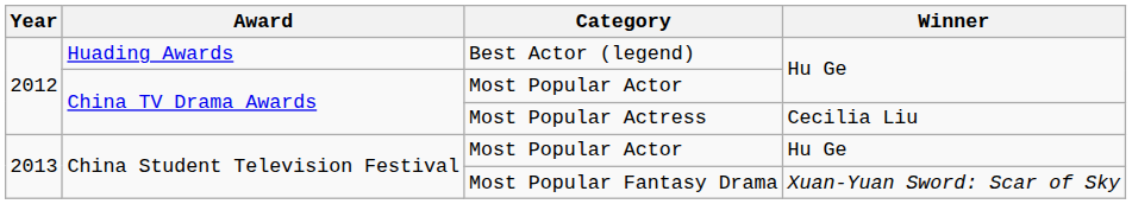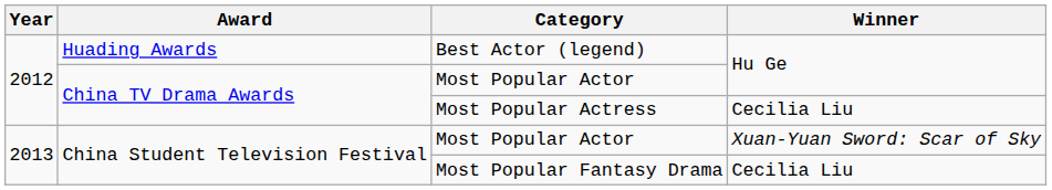China Student Television Festival / Most Popular Actor | Winner: Hu Ge -> Xuan-Yuan Sword: Scar of Sky
Most Popular Fantasy Drama | Winner: Xuan-Yuan Sword: Scar of Sky -> Cecilia Liu
